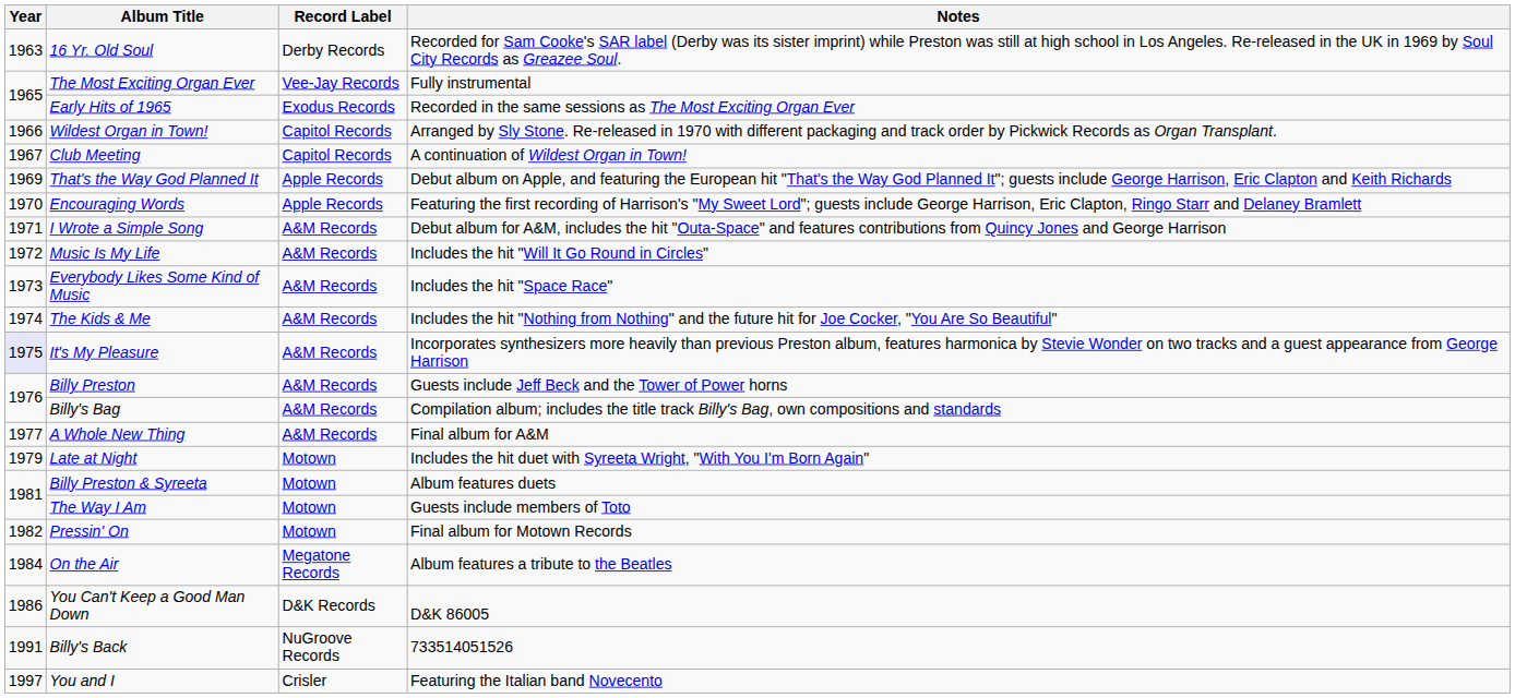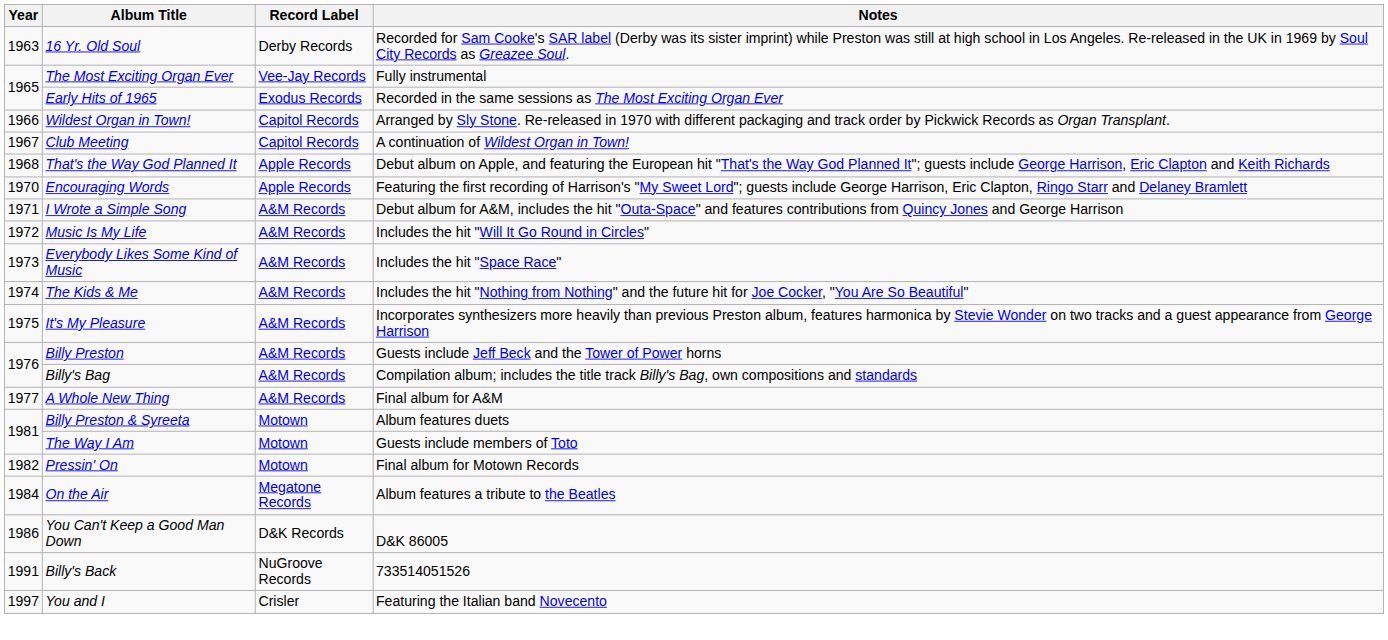That's the Way God Planned It | Year: 1969 -> 1968
It's My Pleasure | Year: lavender background -> no background
- row: 1979 | Late at Night | Motown | Includes the hit duet with Syreeta Wright, "With You I'm Born Again"
